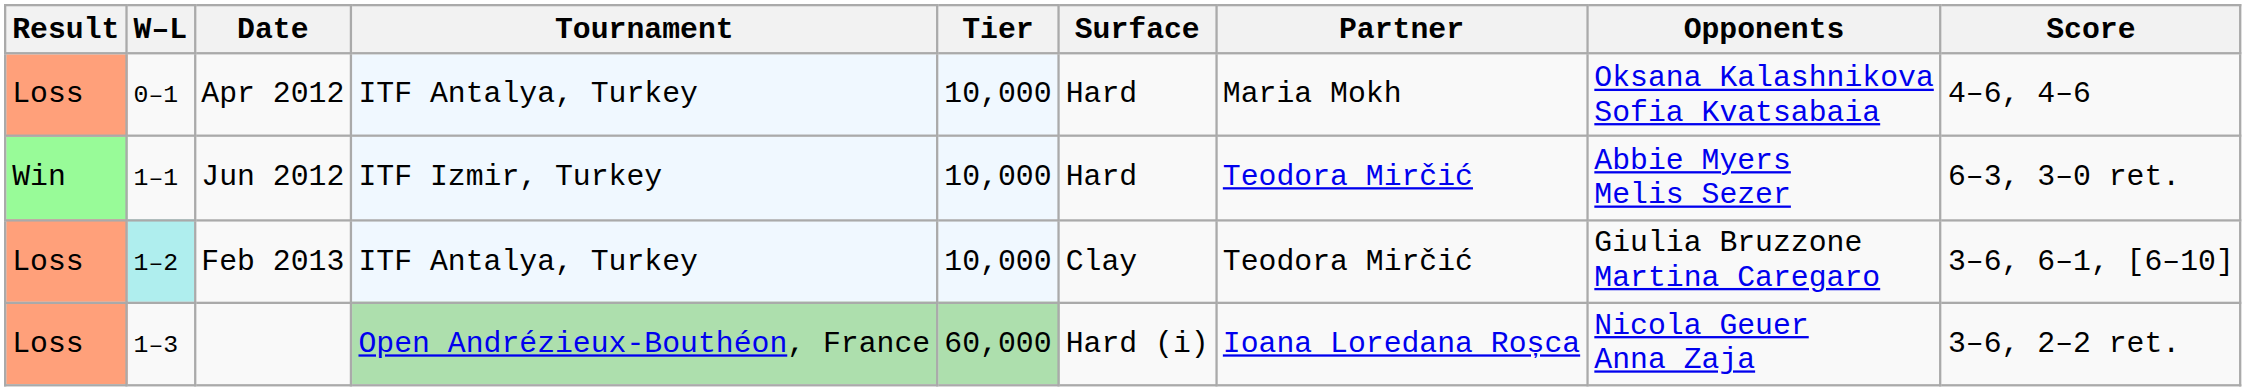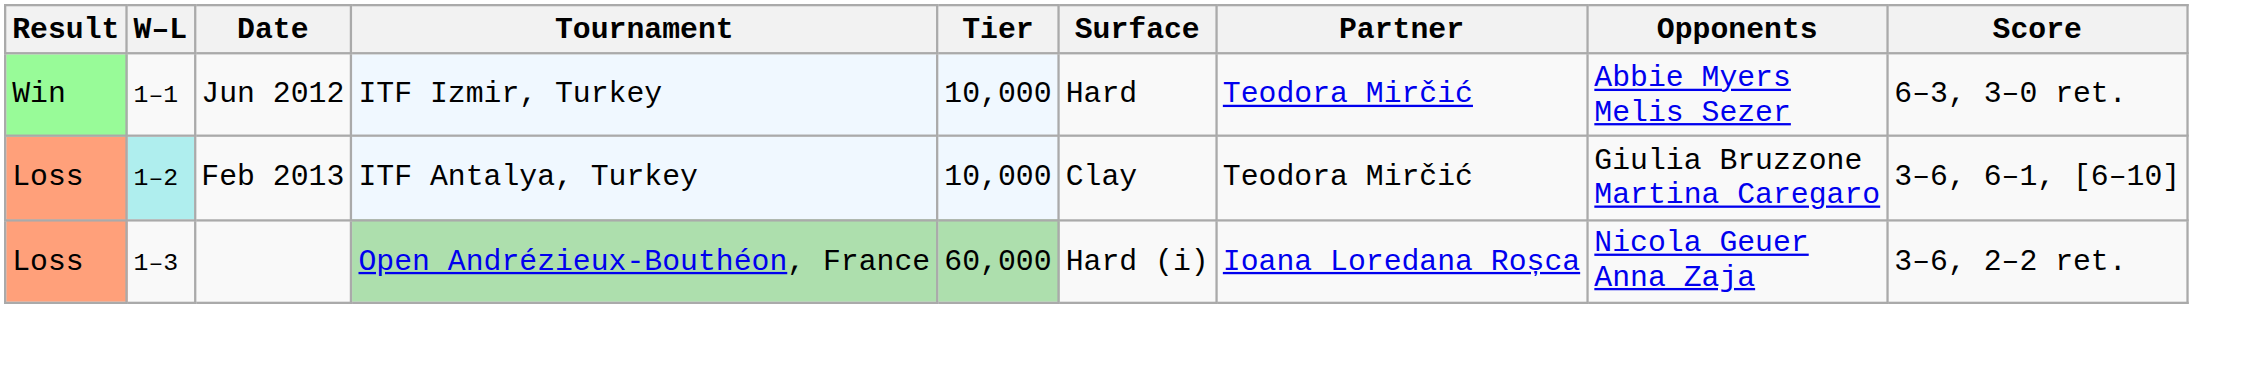- row: Loss | 0–1 | Apr 2012 | ITF Antalya, Turkey | 10,000 | Hard | Maria Mokh | Oksana Kalashnikova Sofia Kvatsabaia | 4–6, 4–6
